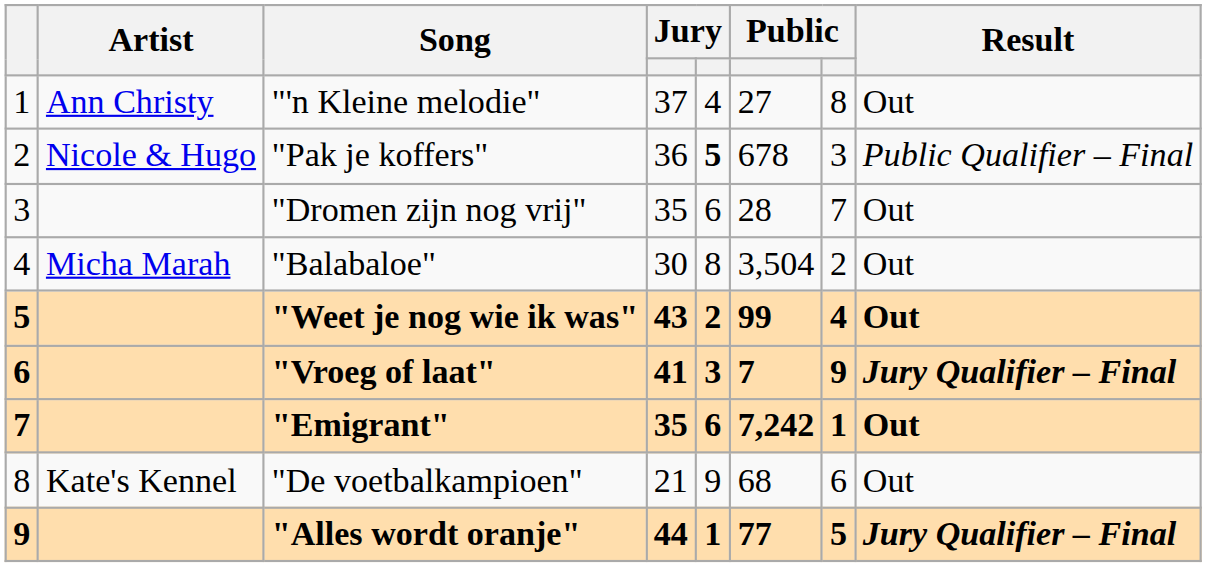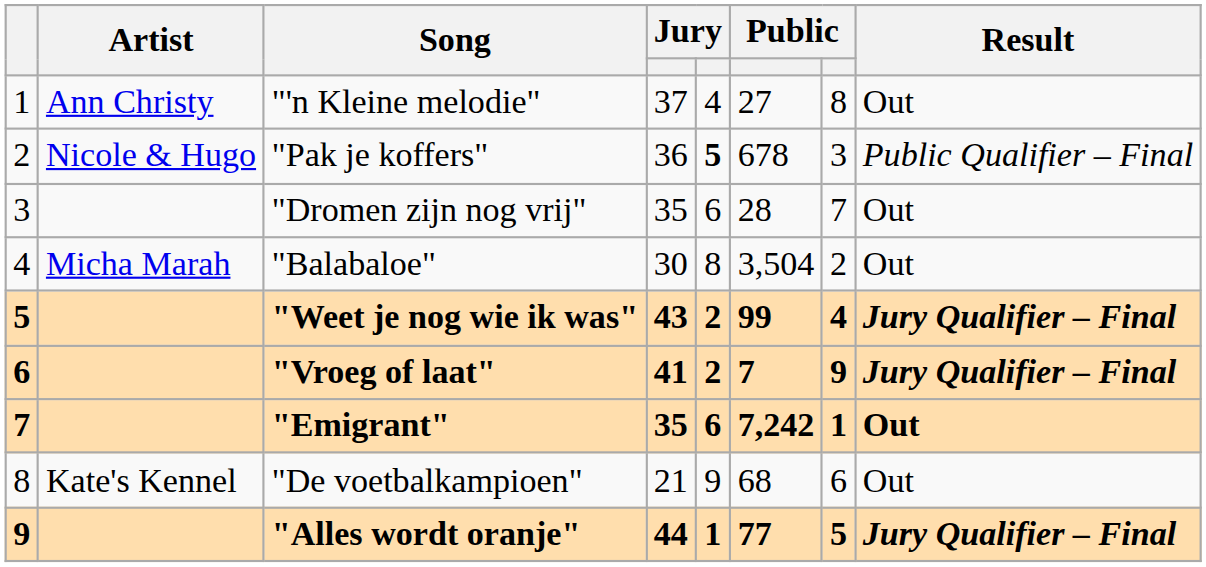"Weet je nog wie ik was" | Result: Out -> Jury Qualifier – Final
"Vroeg of laat" | column 5: 3 -> 2
